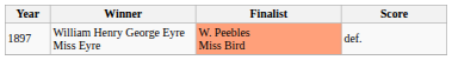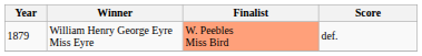William Henry George Eyre Miss Eyre | Year: 1897 -> 1879
